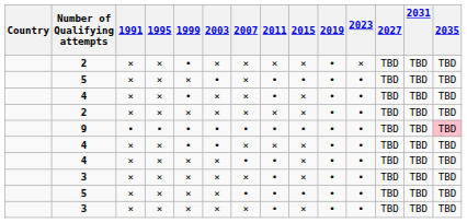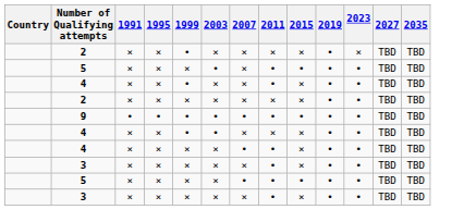- column: 2031 | TBD | TBD | TBD | TBD | TBD | TBD | TBD | TBD | TBD | TBD
9 | 2035: pink background -> no background
